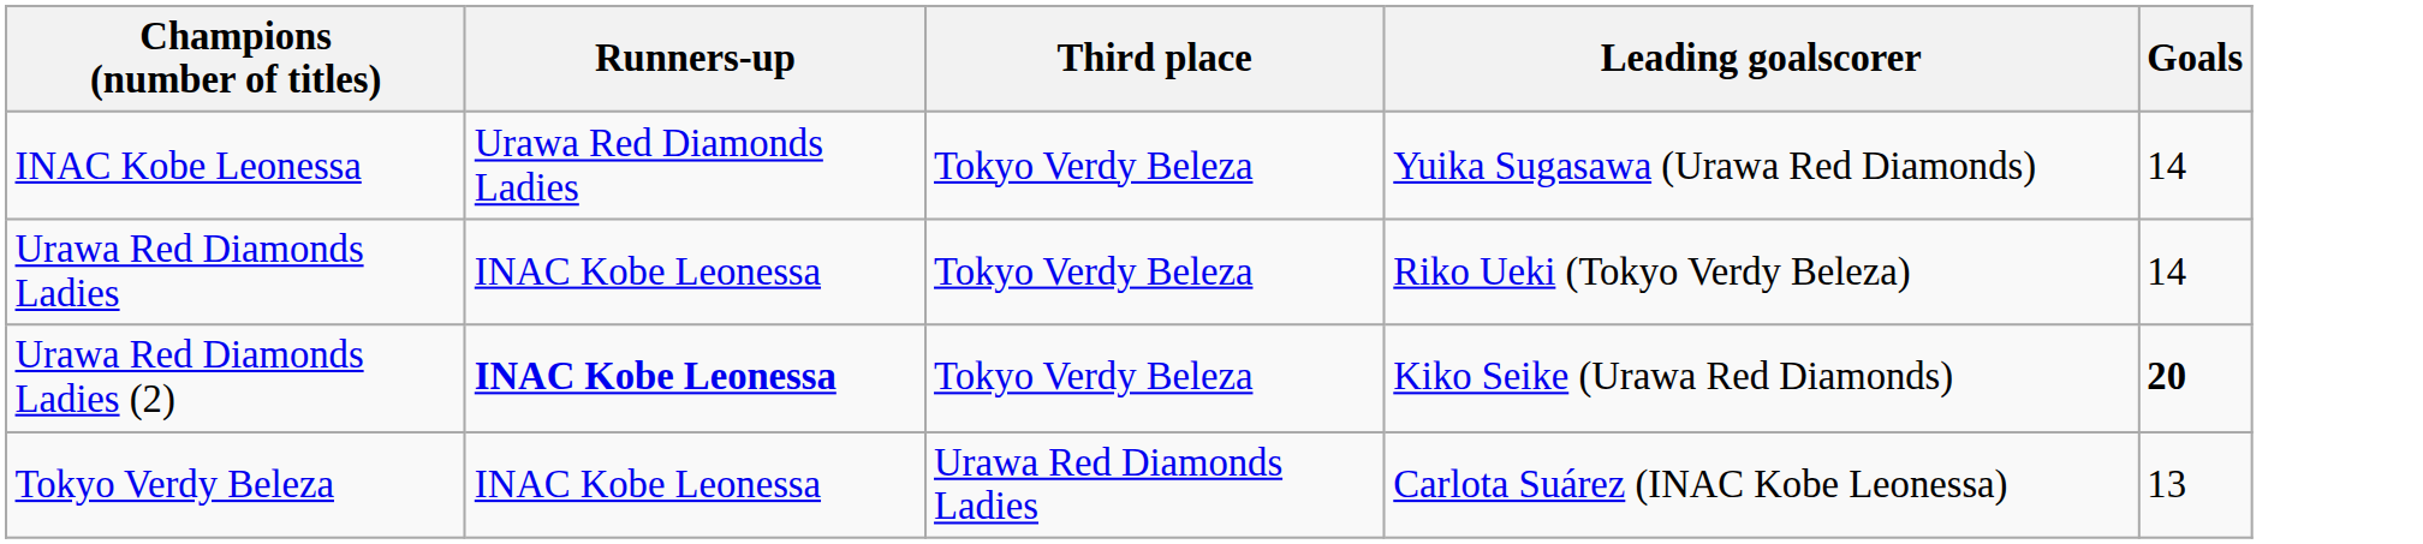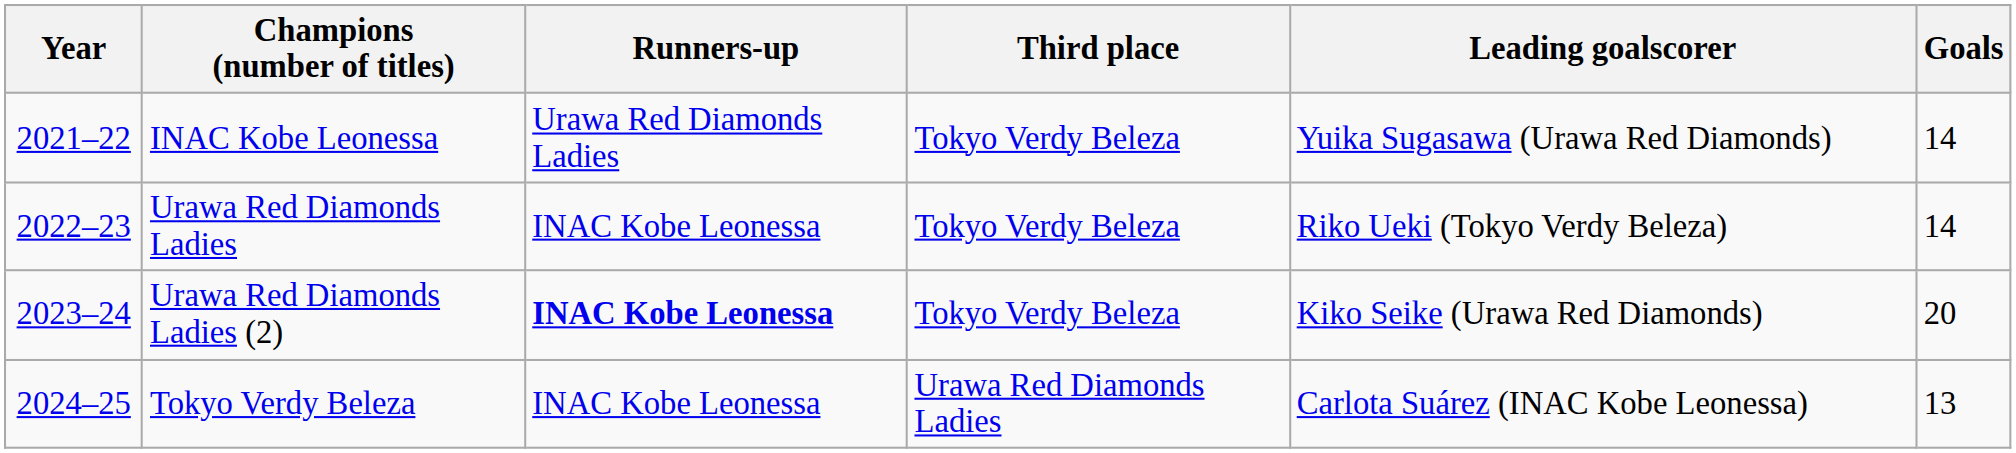+ column: Year | 2021–22 | 2022–23 | 2023–24 | 2024–25
Urawa Red Diamonds Ladies (2) | Goals: bold -> normal
